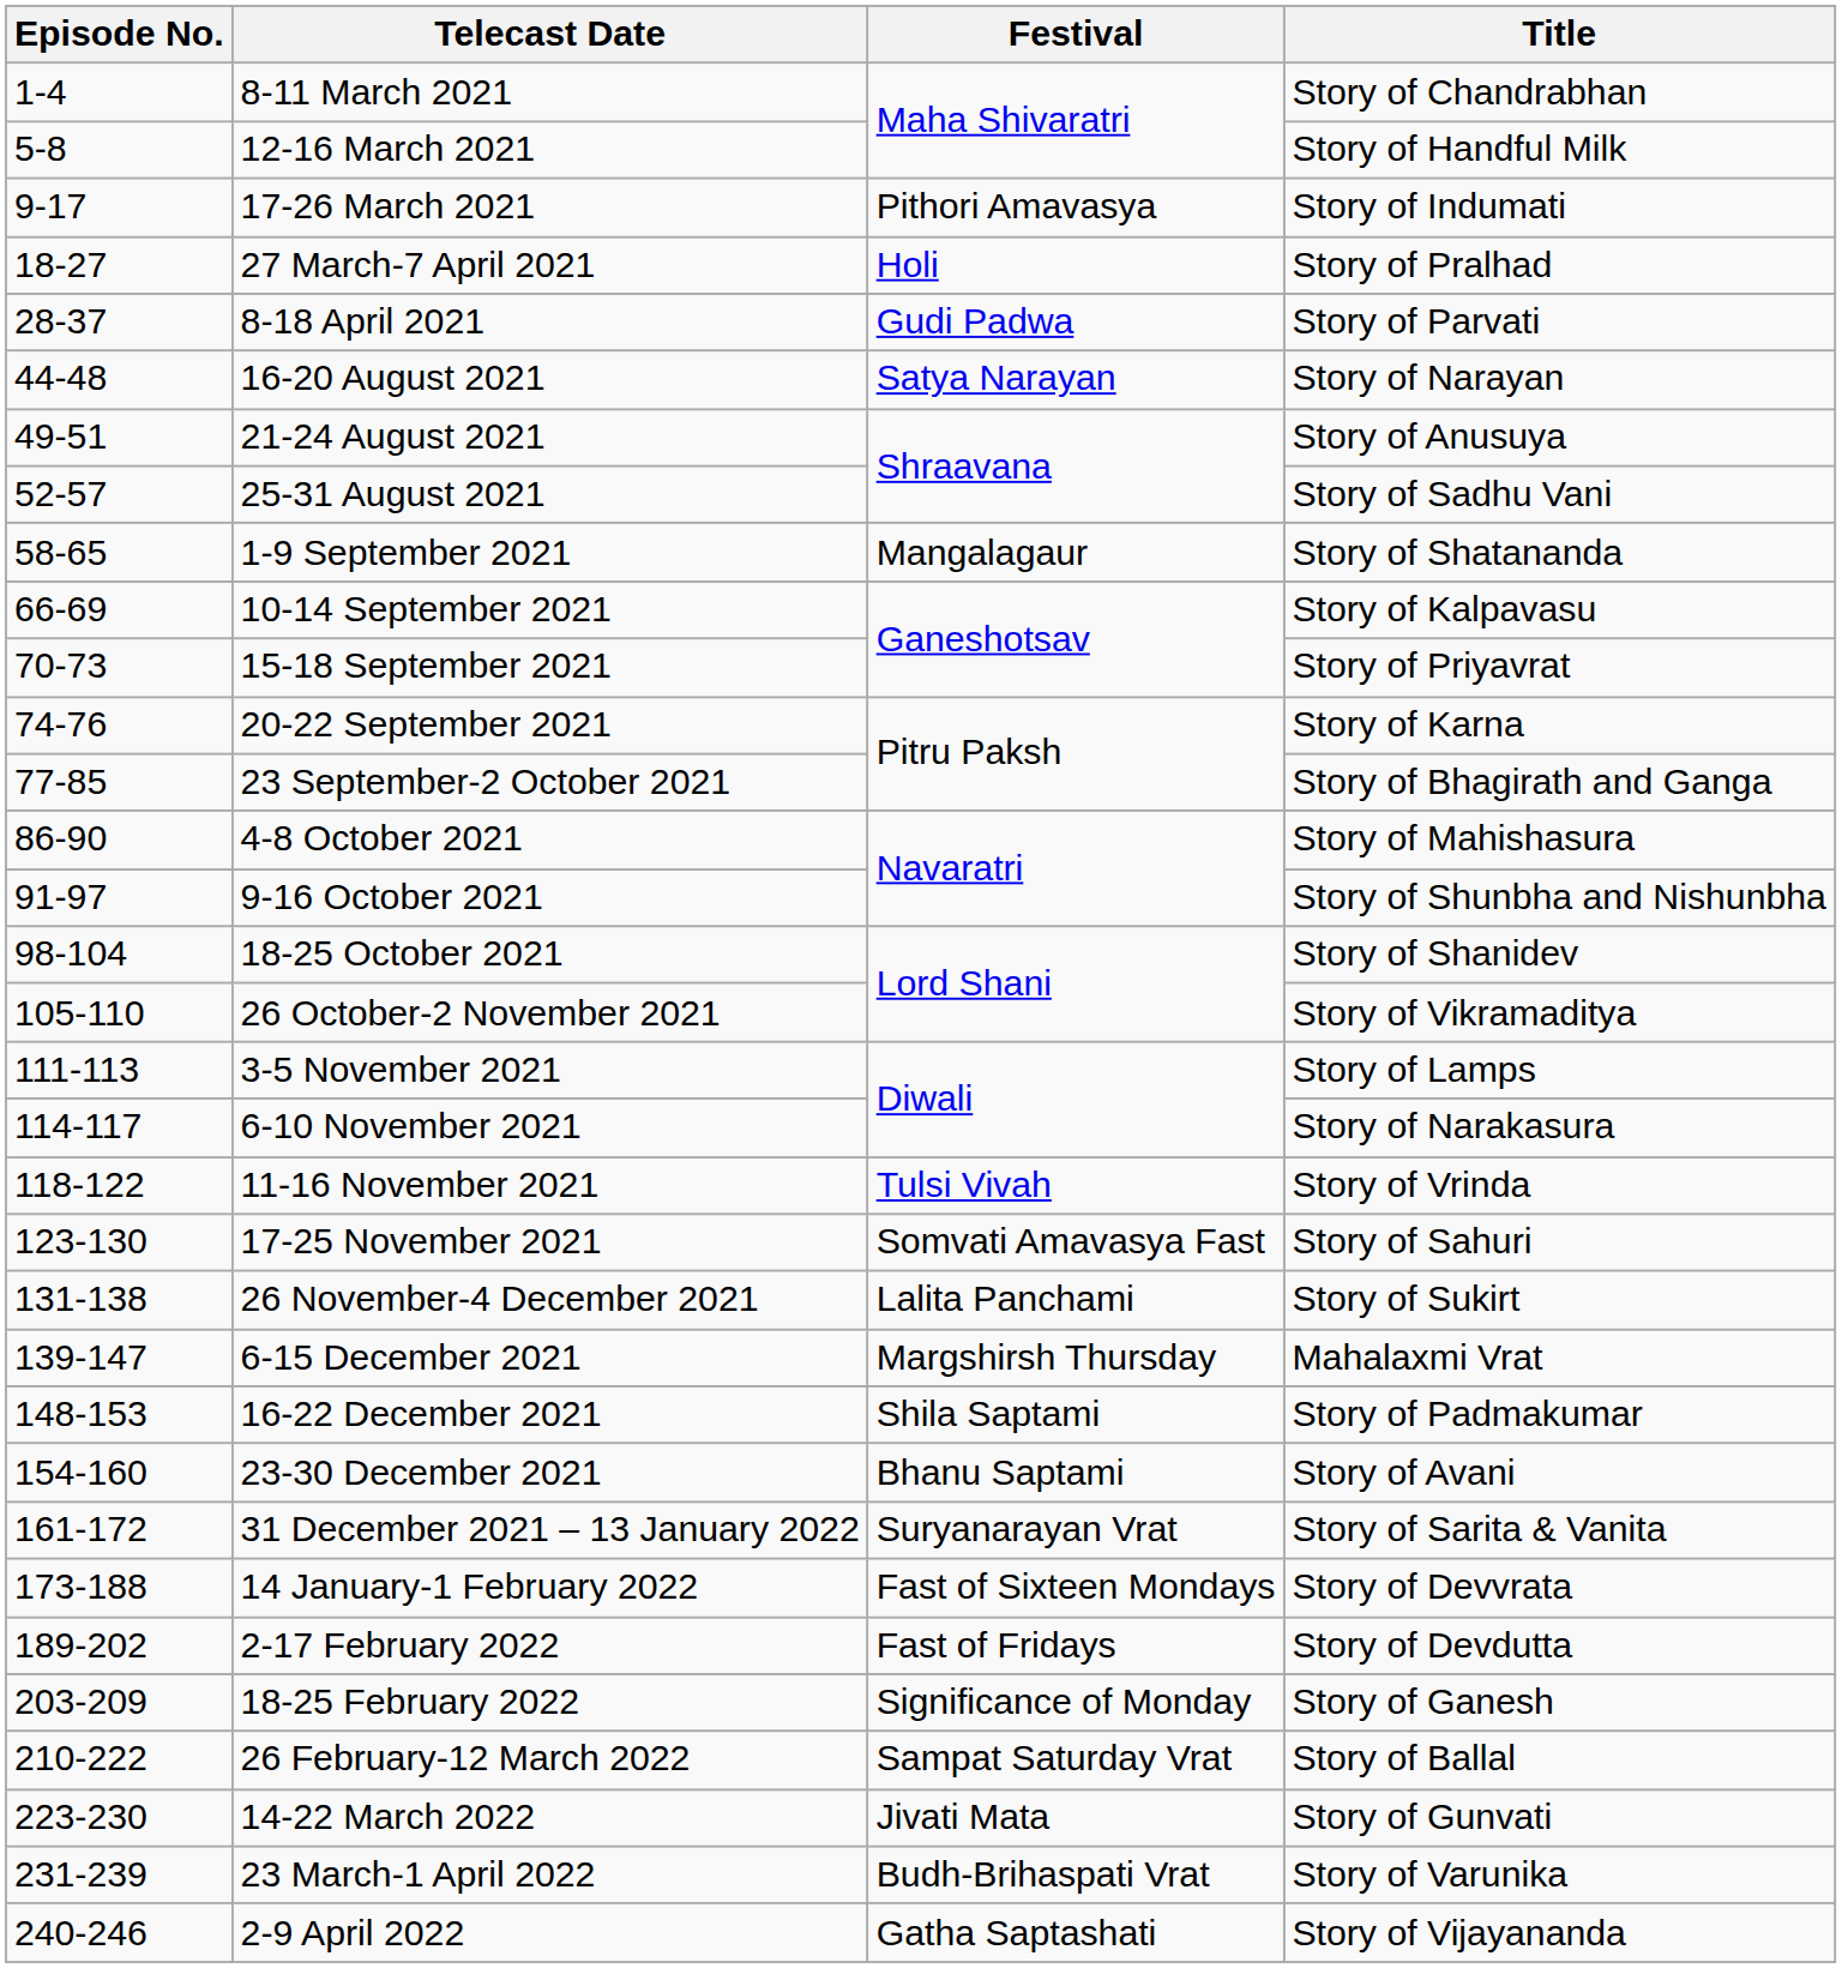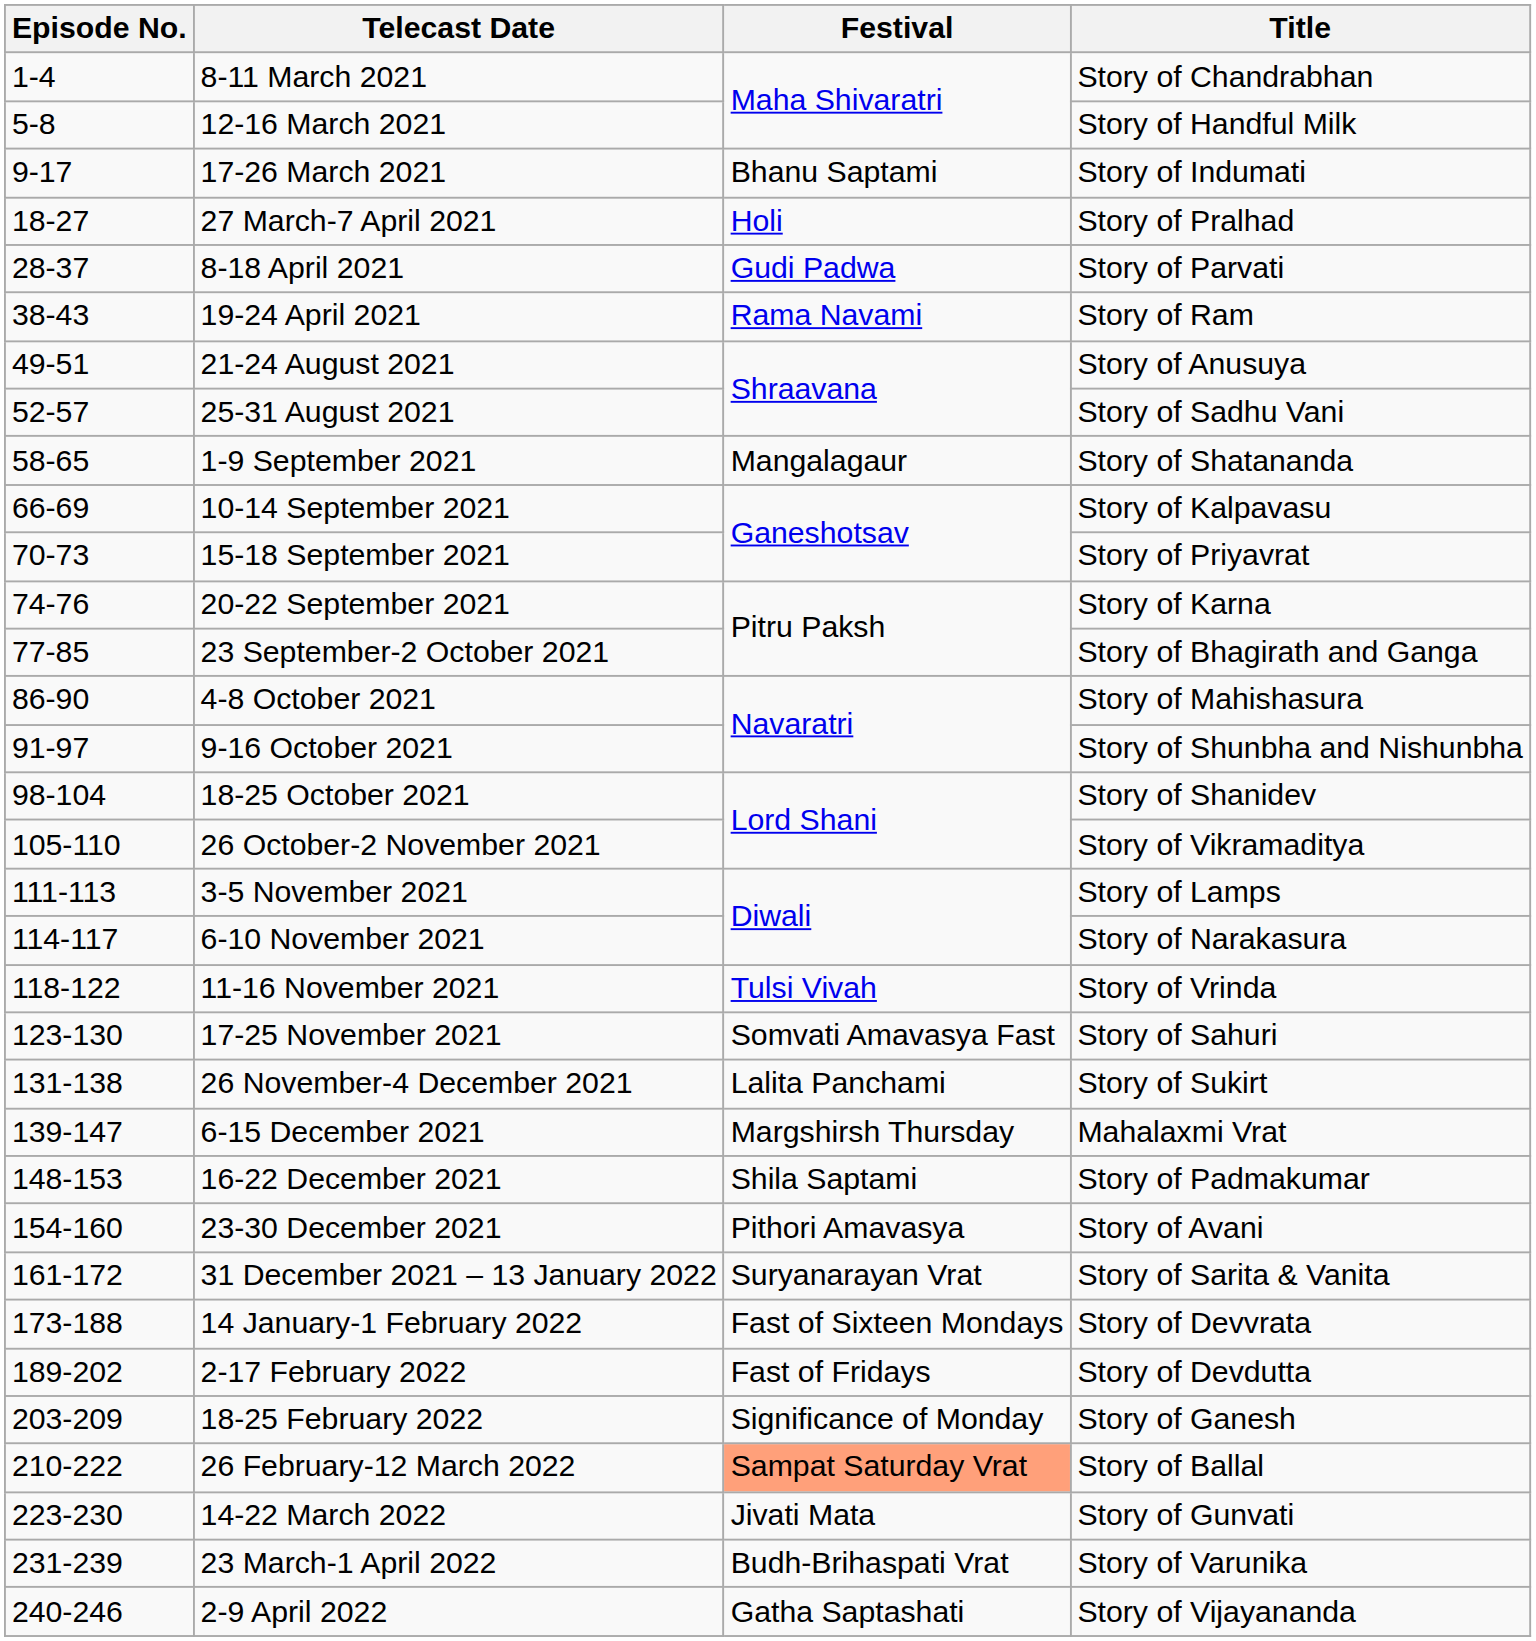17-26 March 2021 | Festival: Pithori Amavasya -> Bhanu Saptami
+ row: 38-43 | 19-24 April 2021 | Rama Navami | Story of Ram
- row: 44-48 | 16-20 August 2021 | Satya Narayan | Story of Narayan
23-30 December 2021 | Festival: Bhanu Saptami -> Pithori Amavasya
26 February-12 March 2022 | Festival: no background -> lightsalmon background
